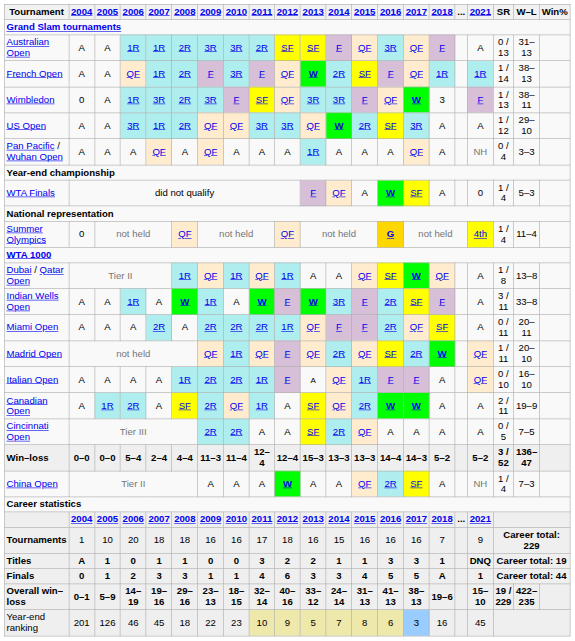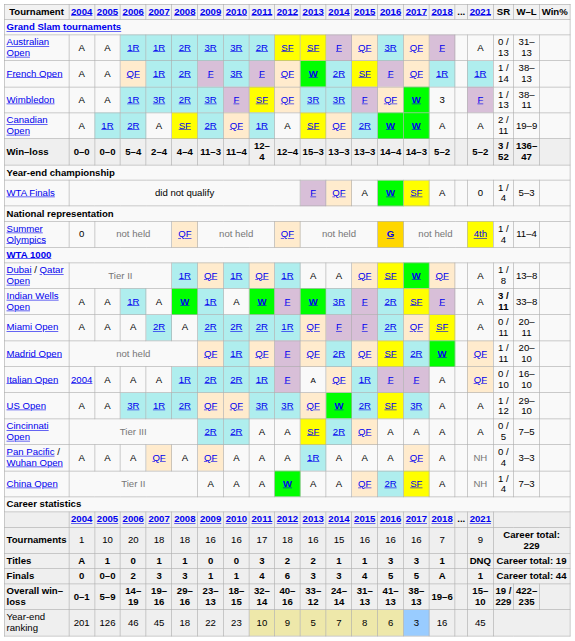Wimbledon | 2004: 0 -> A
rows swapped: US Open <-> Canadian Open
rows swapped: Win–loss <-> Pan Pacific / Wuhan Open
Indian Wells Open | SR: normal -> bold
Italian Open | 2004: A -> 2004
Finals | 2005: 1 -> 0–0
